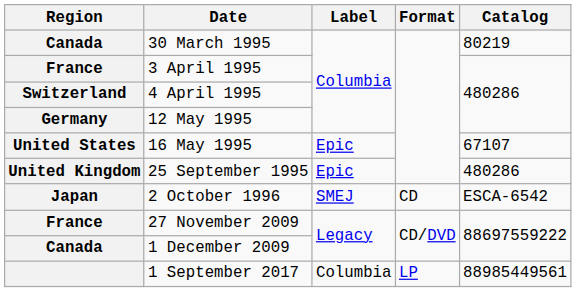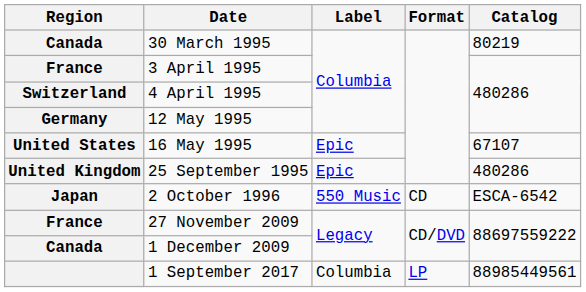2 October 1996 | Label: SMEJ -> 550 Music
